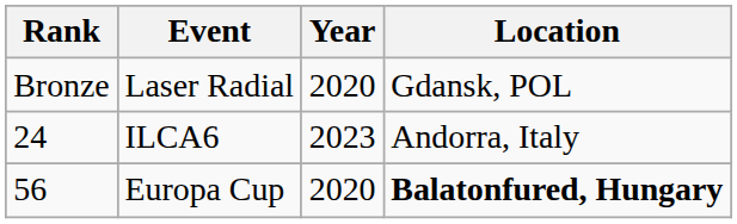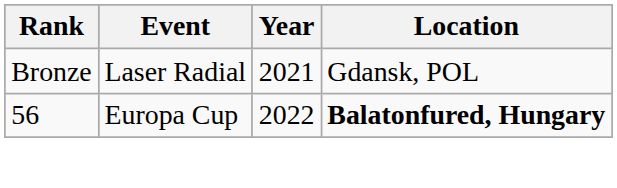Laser Radial | Year: 2020 -> 2021
- row: 24 | ILCA6 | 2023 | Andorra, Italy
Europa Cup | Year: 2020 -> 2022
